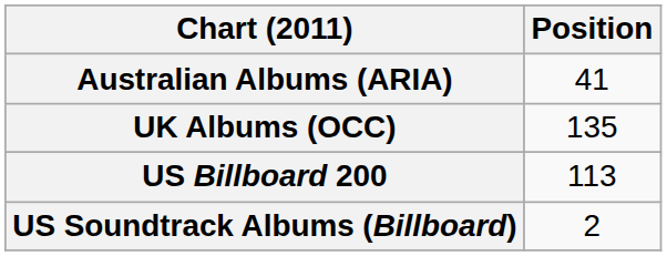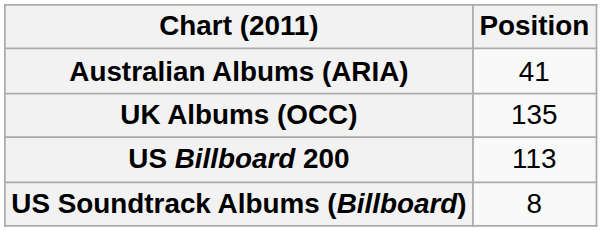US Soundtrack Albums (Billboard) | Position: 2 -> 8
